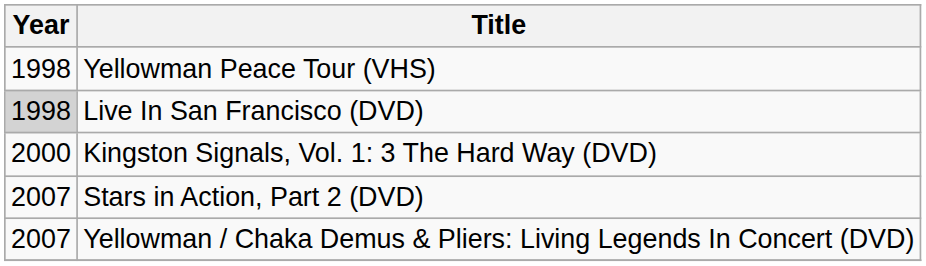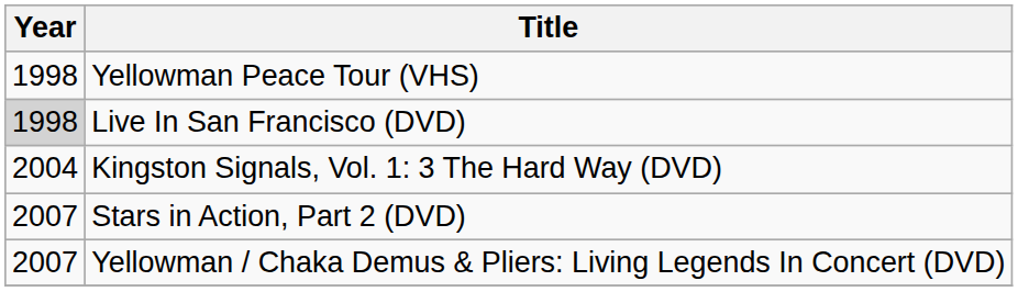Kingston Signals, Vol. 1: 3 The Hard Way (DVD) | Year: 2000 -> 2004
